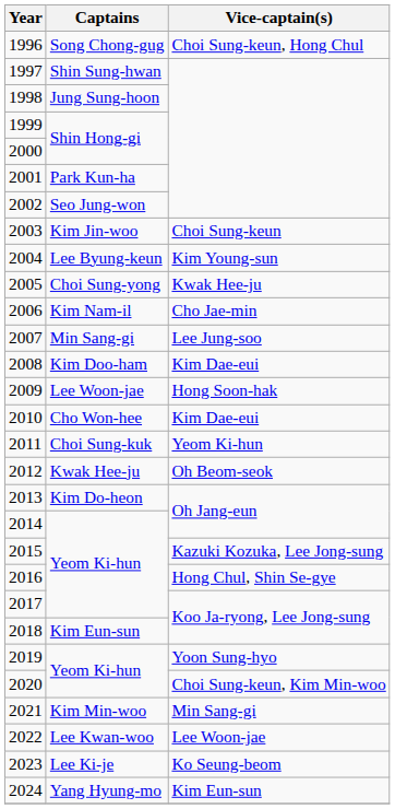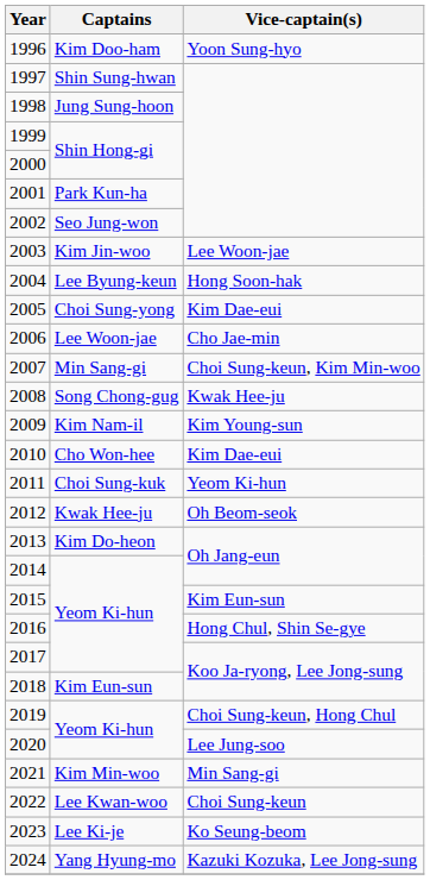1996 | Captains: Song Chong-gug -> Kim Doo-ham
1996 | Vice-captain(s): Choi Sung-keun, Hong Chul -> Yoon Sung-hyo
2003 | Vice-captain(s): Choi Sung-keun -> Lee Woon-jae
2004 | Vice-captain(s): Kim Young-sun -> Hong Soon-hak
2005 | Vice-captain(s): Kwak Hee-ju -> Kim Dae-eui
2006 | Captains: Kim Nam-il -> Lee Woon-jae
2007 | Vice-captain(s): Lee Jung-soo -> Choi Sung-keun, Kim Min-woo
2008 | Captains: Kim Doo-ham -> Song Chong-gug
2008 | Vice-captain(s): Kim Dae-eui -> Kwak Hee-ju
2009 | Captains: Lee Woon-jae -> Kim Nam-il
2009 | Vice-captain(s): Hong Soon-hak -> Kim Young-sun
2015 | Vice-captain(s): Kazuki Kozuka, Lee Jong-sung -> Kim Eun-sun
2019 | Vice-captain(s): Yoon Sung-hyo -> Choi Sung-keun, Hong Chul
2020 | Vice-captain(s): Choi Sung-keun, Kim Min-woo -> Lee Jung-soo
2022 | Vice-captain(s): Lee Woon-jae -> Choi Sung-keun
2024 | Vice-captain(s): Kim Eun-sun -> Kazuki Kozuka, Lee Jong-sung
